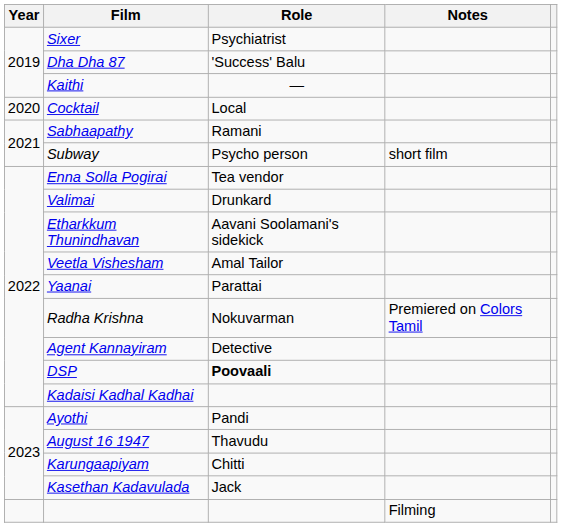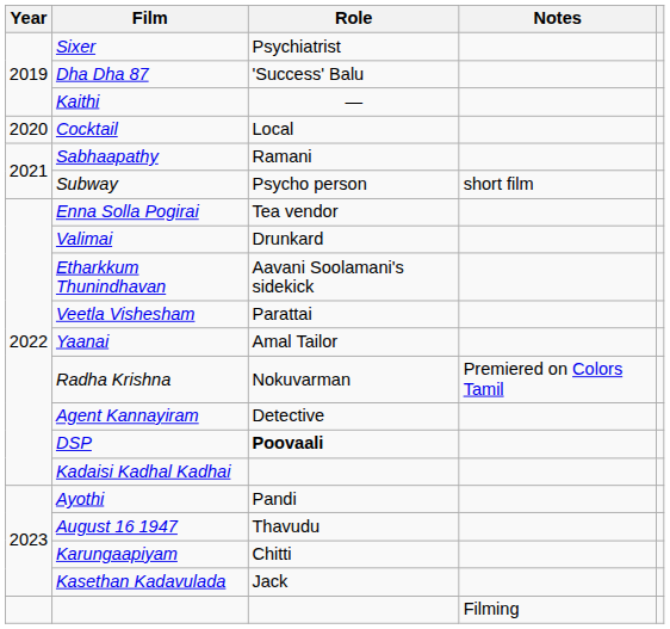Veetla Vishesham | Role: Amal Tailor -> Parattai
Yaanai | Role: Parattai -> Amal Tailor
